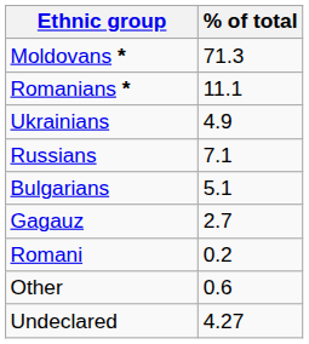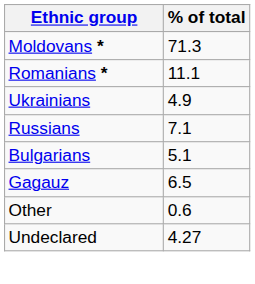Gagauz | % of total: 2.7 -> 6.5
- row: Romani | 0.2
